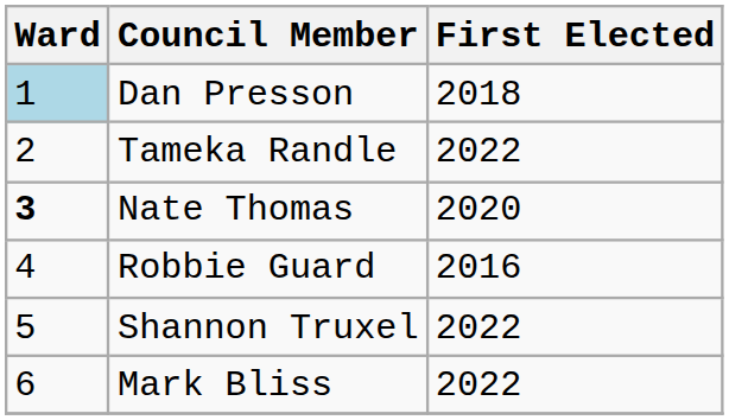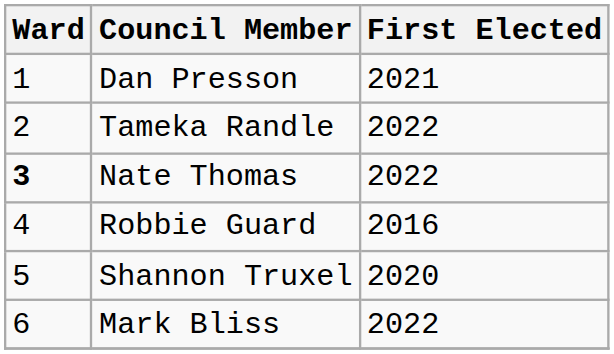Dan Presson | Ward: lightblue background -> no background
Dan Presson | First Elected: 2018 -> 2021
Nate Thomas | First Elected: 2020 -> 2022
Shannon Truxel | First Elected: 2022 -> 2020
